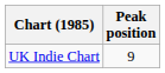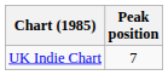UK Indie Chart | Peak position: 9 -> 7
